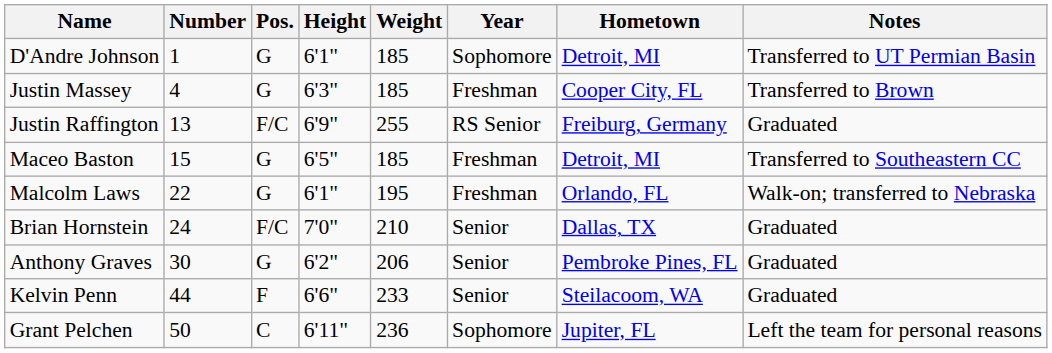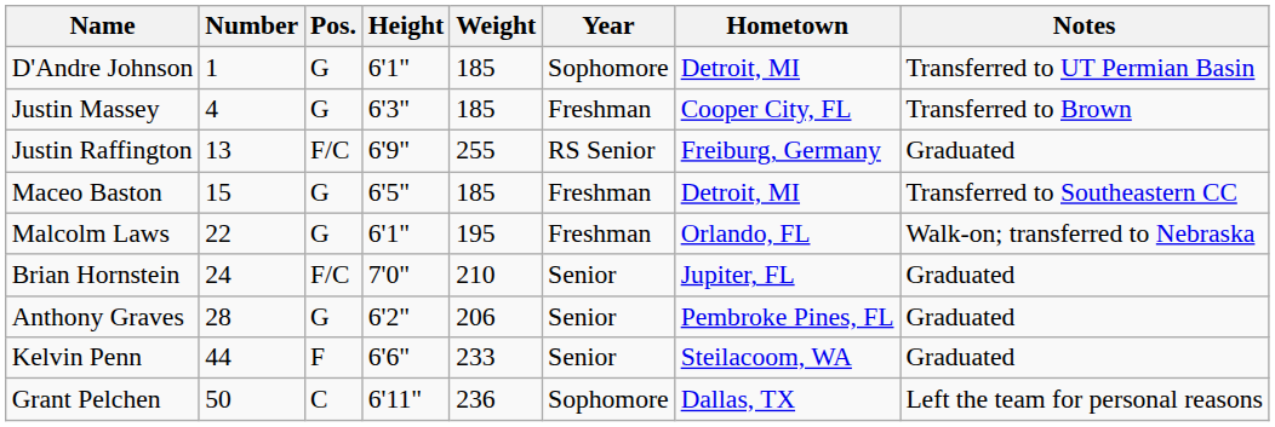Brian Hornstein | Hometown: Dallas, TX -> Jupiter, FL
Anthony Graves | Number: 30 -> 28
Grant Pelchen | Hometown: Jupiter, FL -> Dallas, TX
